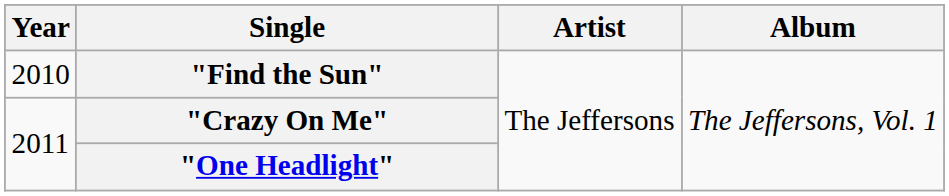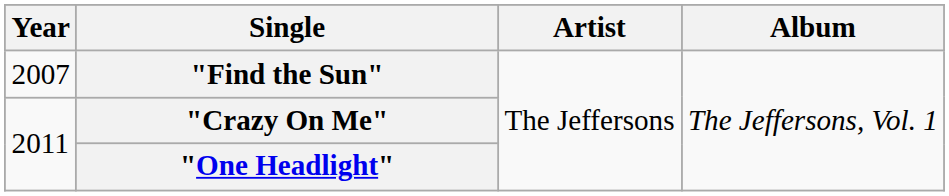"Find the Sun" | Year: 2010 -> 2007
